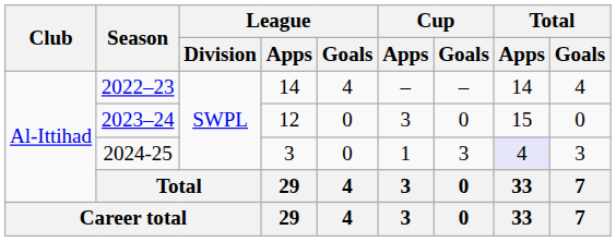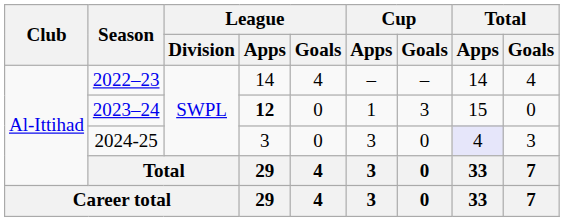2023–24 | League / Apps: normal -> bold
2023–24 | Cup / Apps: 3 -> 1
2023–24 | Cup / Goals: 0 -> 3
2024-25 | Cup / Apps: 1 -> 3
2024-25 | Cup / Goals: 3 -> 0
